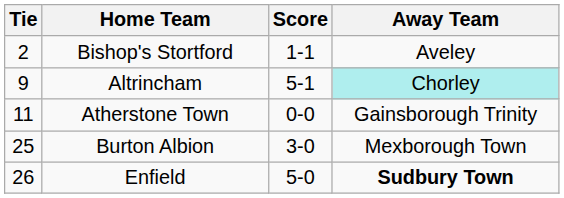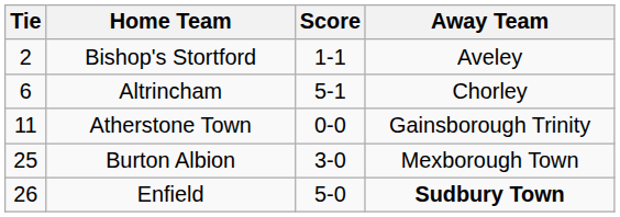Altrincham | Tie: 9 -> 6
Altrincham | Away Team: paleturquoise background -> no background
